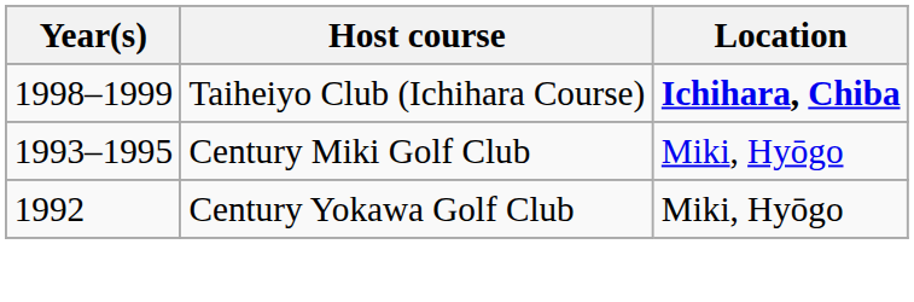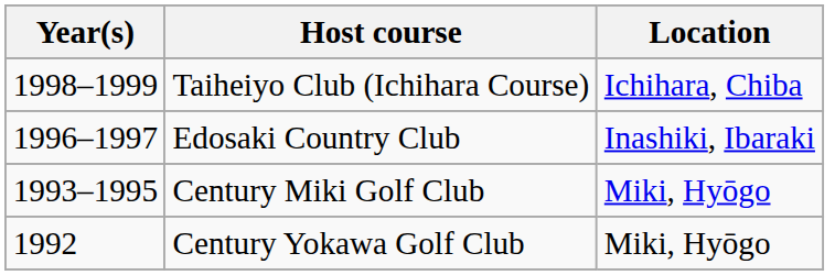Taiheiyo Club (Ichihara Course) | Location: bold -> normal
+ row: 1996–1997 | Edosaki Country Club | Inashiki, Ibaraki
